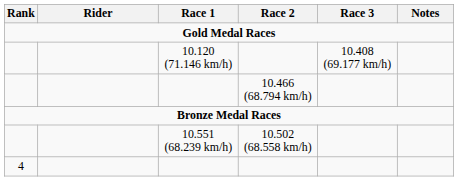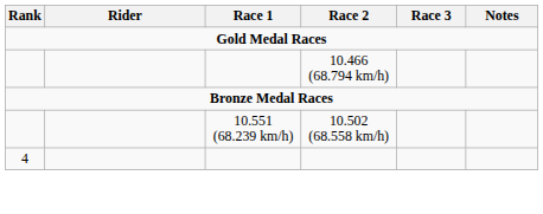- row: 10.120 (71.146 km/h) | 10.408 (69.177 km/h)
